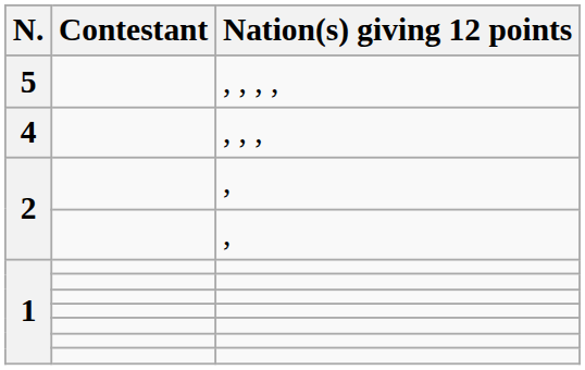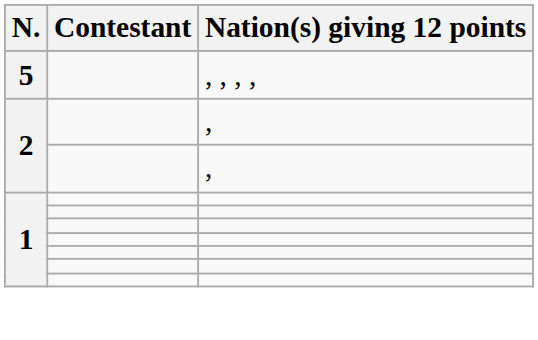- row: 4 | , , ,
